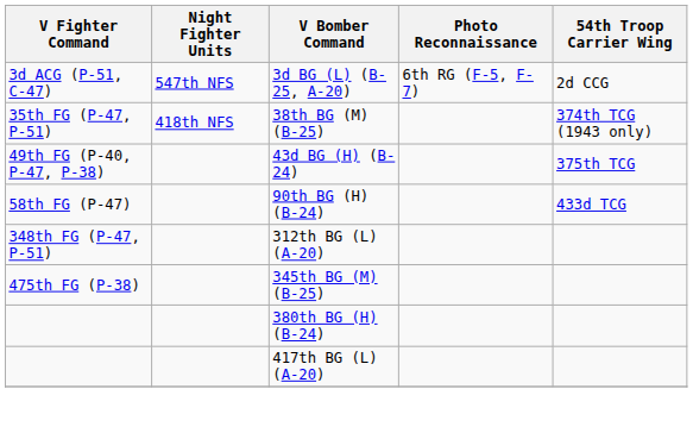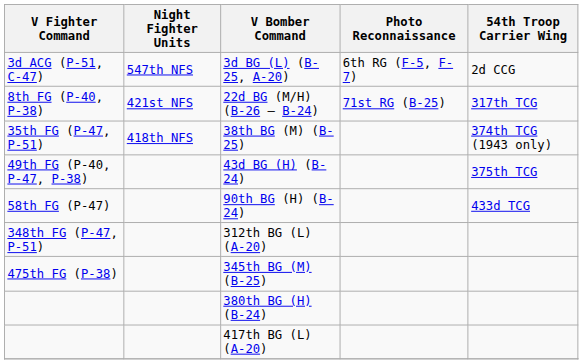+ row: 8th FG (P-40, P-38) | 421st NFS | 22d BG (M/H) (B-26 – B-24) | 71st RG (B-25) | 317th TCG
